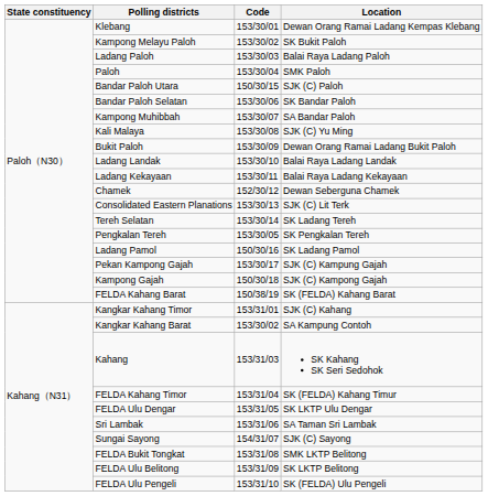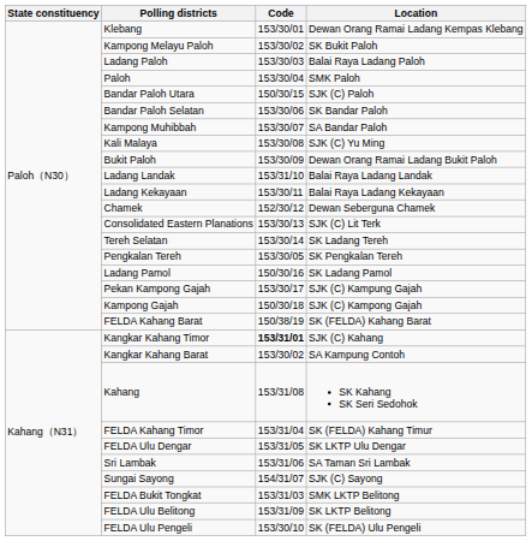Ladang Landak | Code: 153/30/10 -> 153/31/10
Kangkar Kahang Timor | Code: normal -> bold
Kahang | Code: 153/31/03 -> 153/31/08
FELDA Bukit Tongkat | Code: 153/31/08 -> 153/31/03
FELDA Ulu Pengeli | Code: 153/31/10 -> 153/30/10
